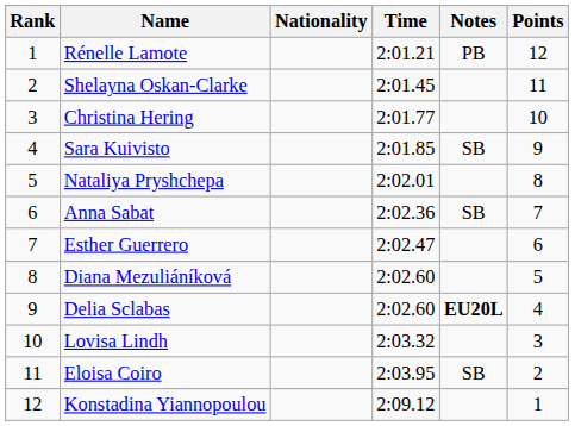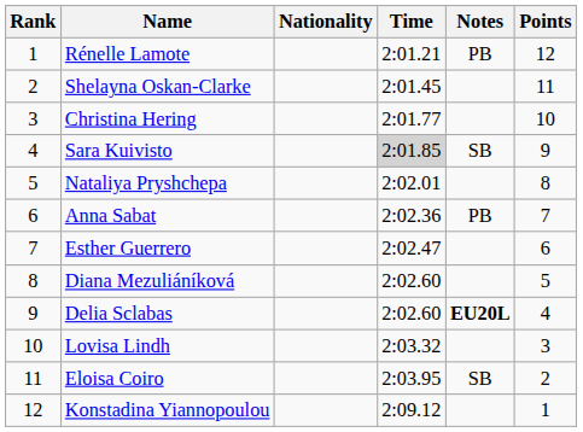Sara Kuivisto | Time: no background -> lightgrey background
Anna Sabat | Notes: SB -> PB
